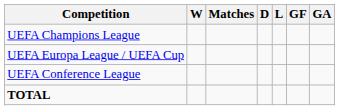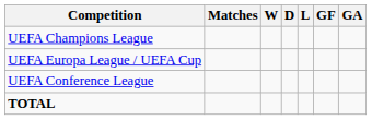columns swapped: Matches <-> W
